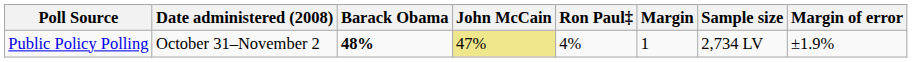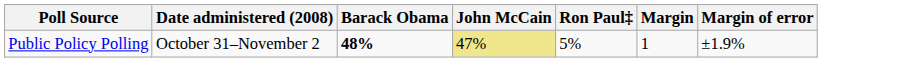- column: Sample size | 2,734 LV
Public Policy Polling | Ron Paul‡: 4% -> 5%
